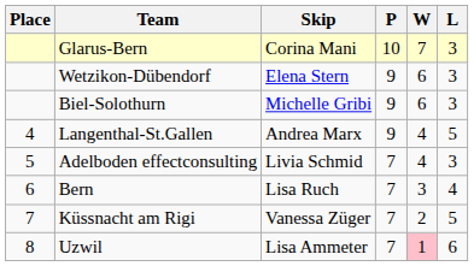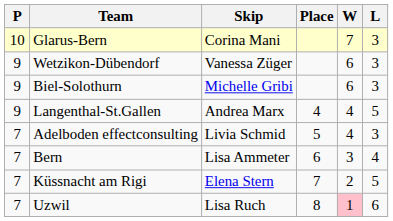columns swapped: Place <-> P
Wetzikon-Dübendorf | Skip: Elena Stern -> Vanessa Züger
Bern | Skip: Lisa Ruch -> Lisa Ammeter
Küssnacht am Rigi | Skip: Vanessa Züger -> Elena Stern
Uzwil | Skip: Lisa Ammeter -> Lisa Ruch
